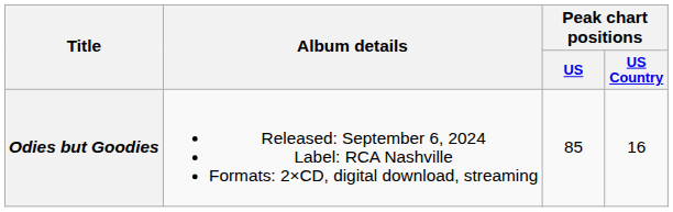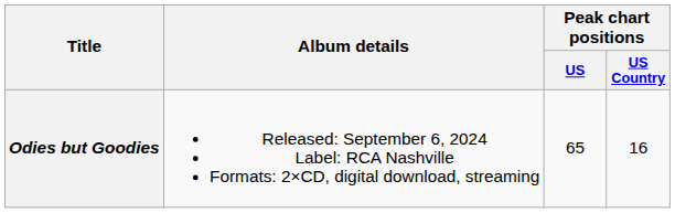Odies but Goodies | Peak chart positions / US: 85 -> 65
